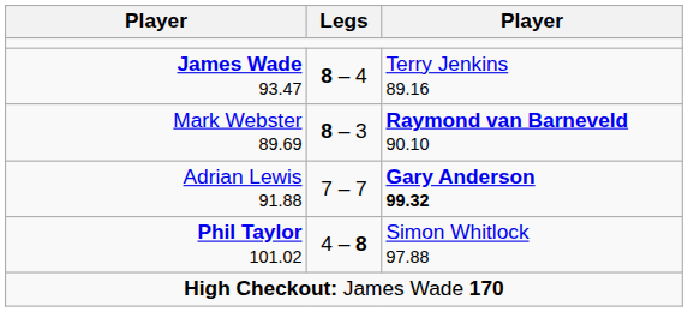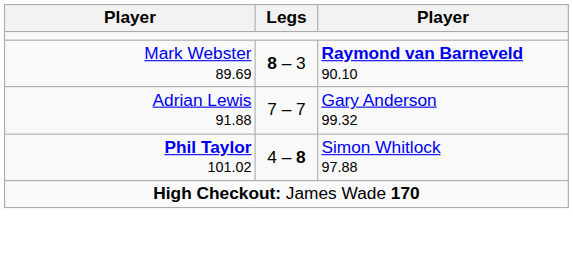- row: James Wade 93.47 | 8 – 4 | Terry Jenkins 89.16
Adrian Lewis 91.88 | column 3: bold -> normal
